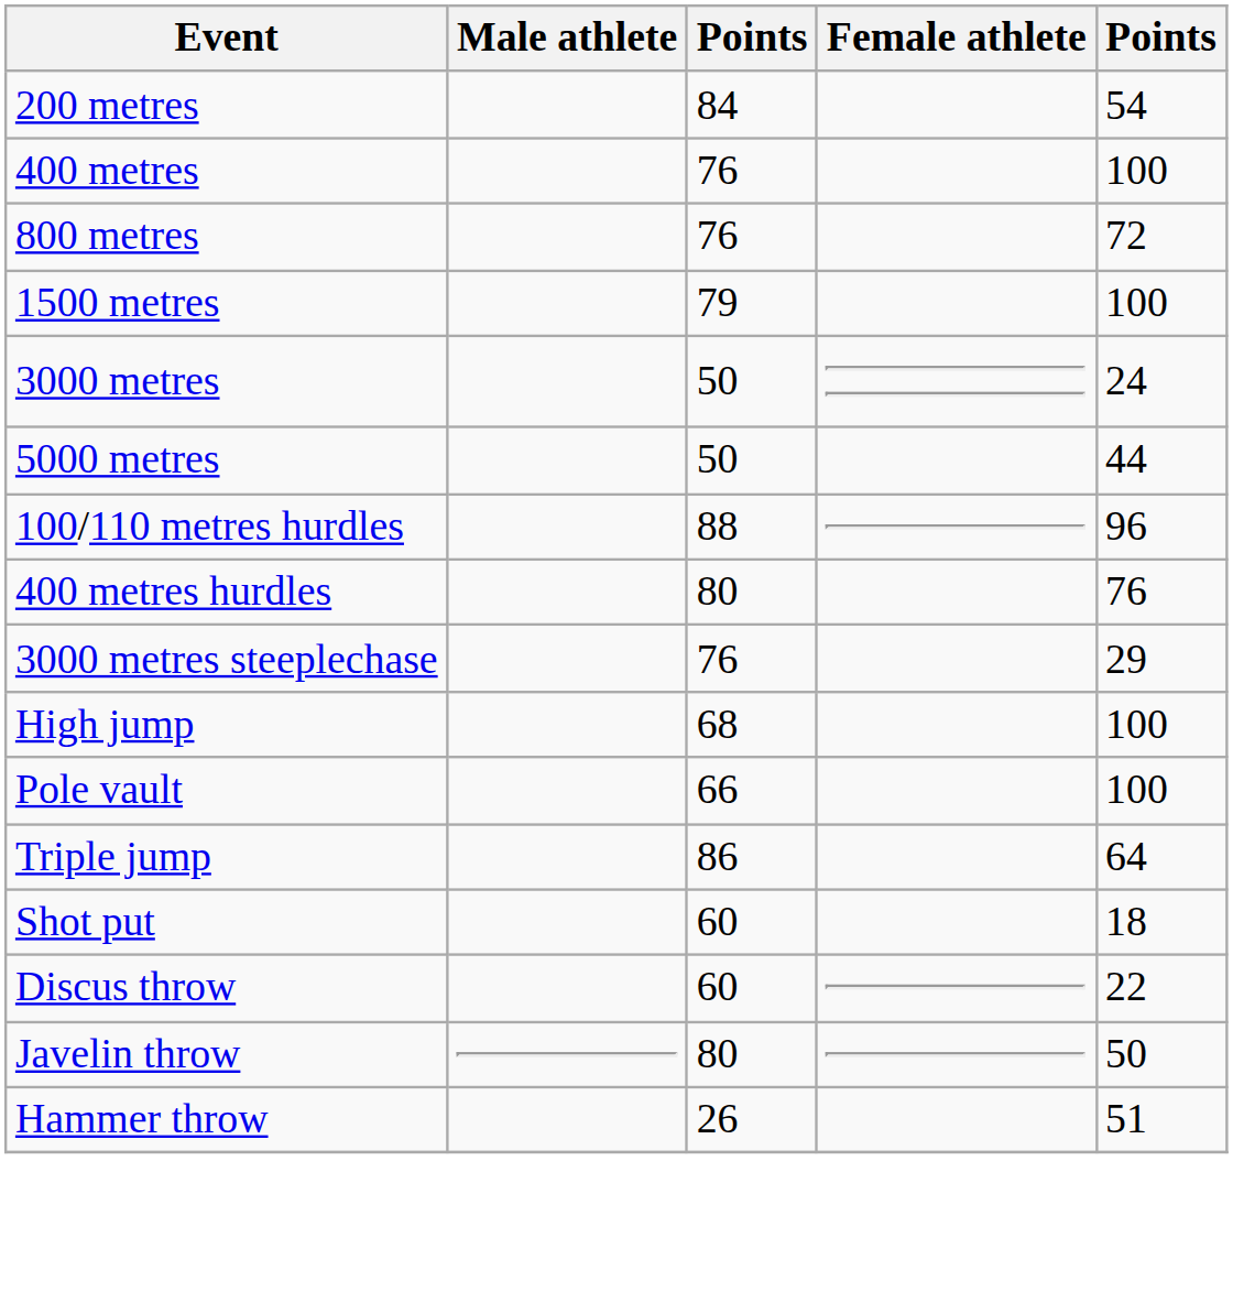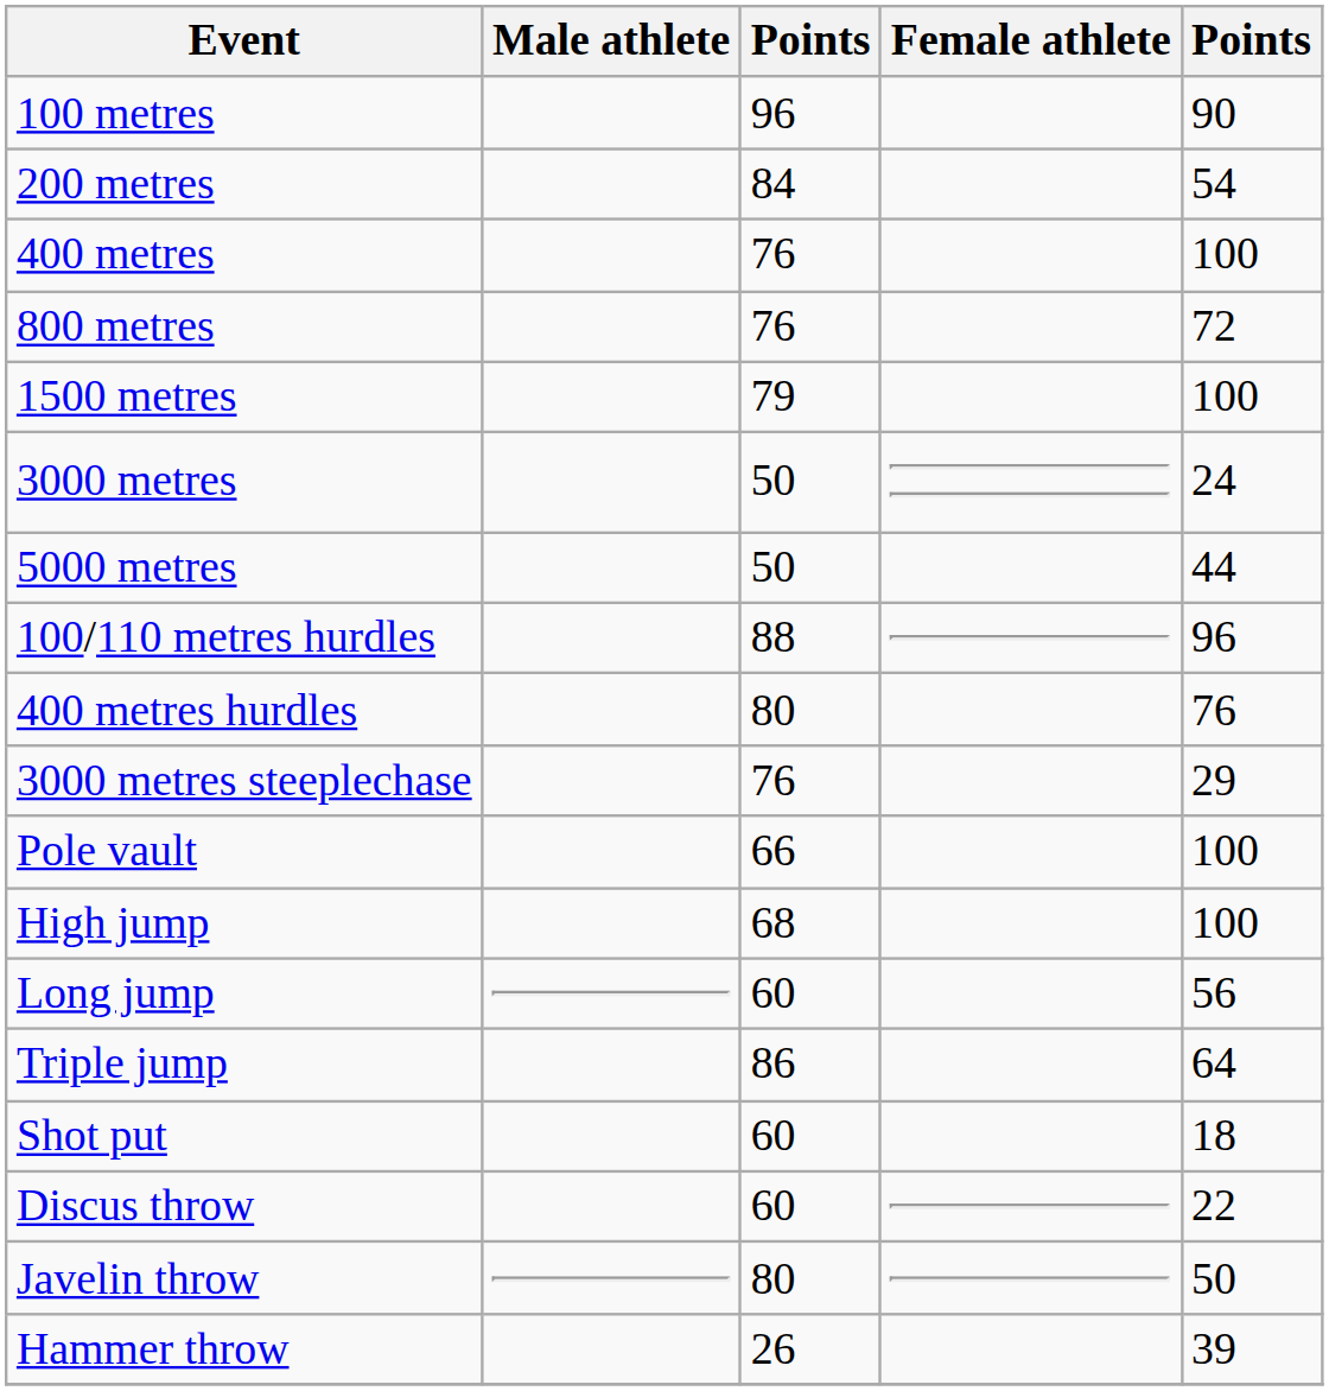+ row: 100 metres | 96 | 90
rows swapped: Pole vault <-> High jump
+ row: Long jump | 60 | 56
Hammer throw | column 5: 51 -> 39
